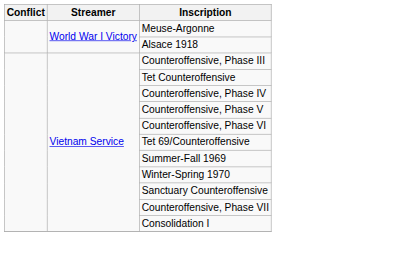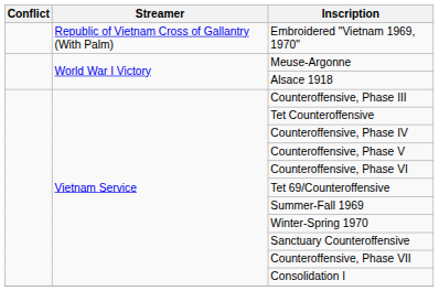+ row: Republic of Vietnam Cross of Gallantry (With Palm) | Embroidered "Vietnam 1969, 1970"
